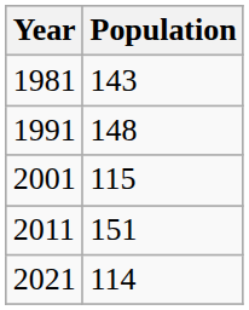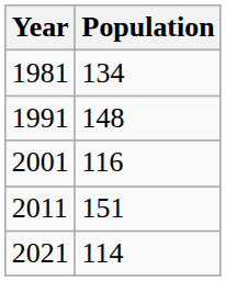1981 | Population: 143 -> 134
2001 | Population: 115 -> 116
